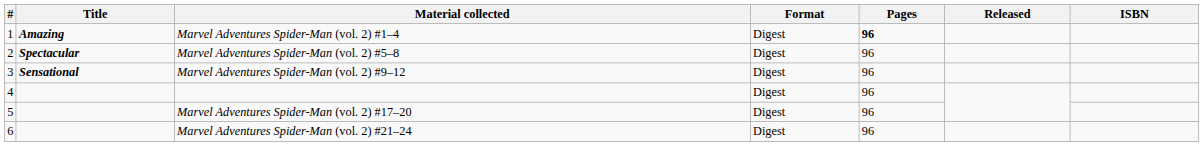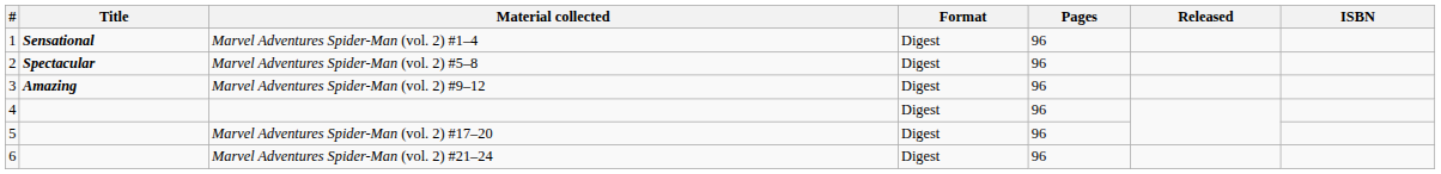Marvel Adventures Spider-Man (vol. 2) #1–4 | Title: Amazing -> Sensational
Marvel Adventures Spider-Man (vol. 2) #1–4 | Pages: bold -> normal
Marvel Adventures Spider-Man (vol. 2) #9–12 | Title: Sensational -> Amazing
